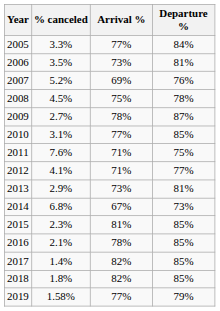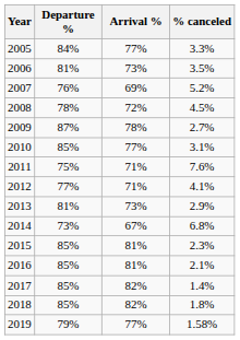columns swapped: Departure % <-> % canceled
2008 | Arrival %: 75% -> 72%
2016 | Arrival %: 78% -> 81%
